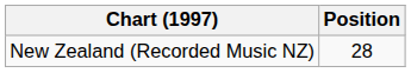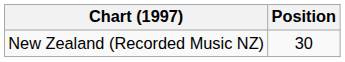New Zealand (Recorded Music NZ) | Position: 28 -> 30
